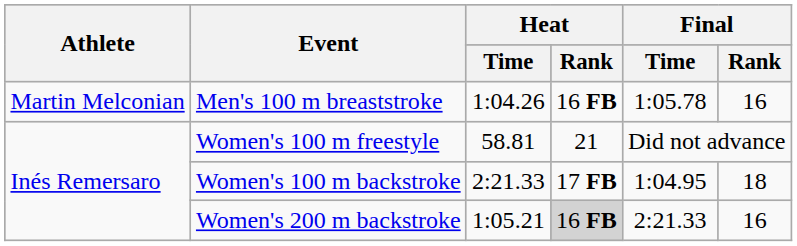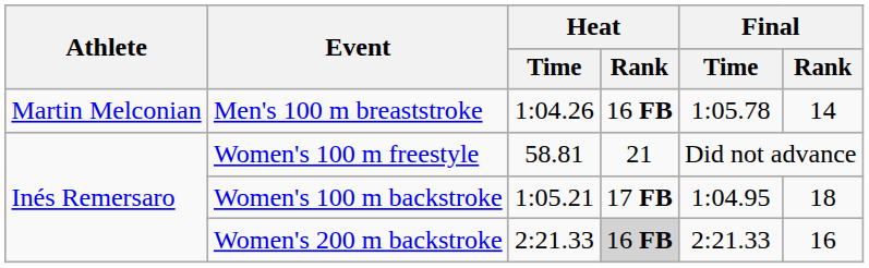Men's 100 m breaststroke | Final / Rank: 16 -> 14
Women's 100 m backstroke | Heat / Time: 2:21.33 -> 1:05.21
Women's 200 m backstroke | Heat / Time: 1:05.21 -> 2:21.33
